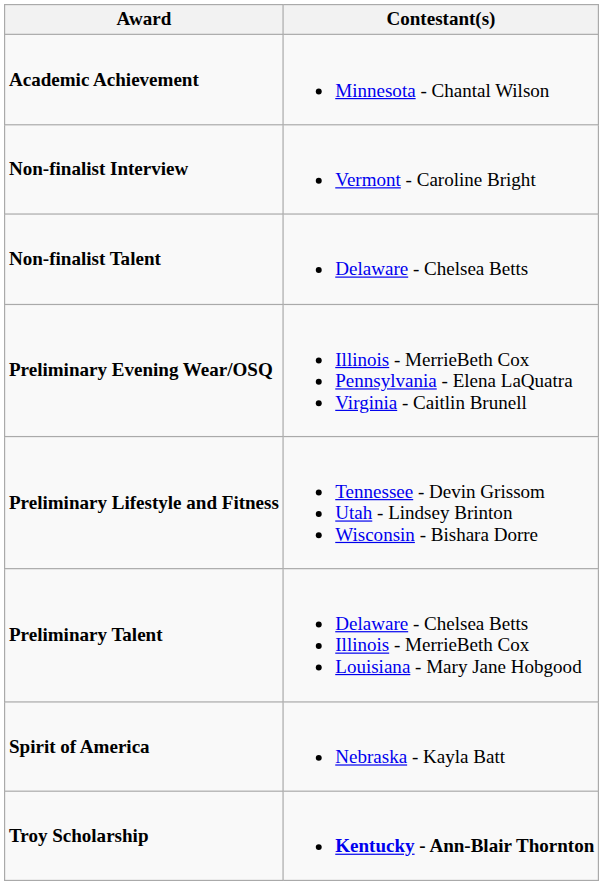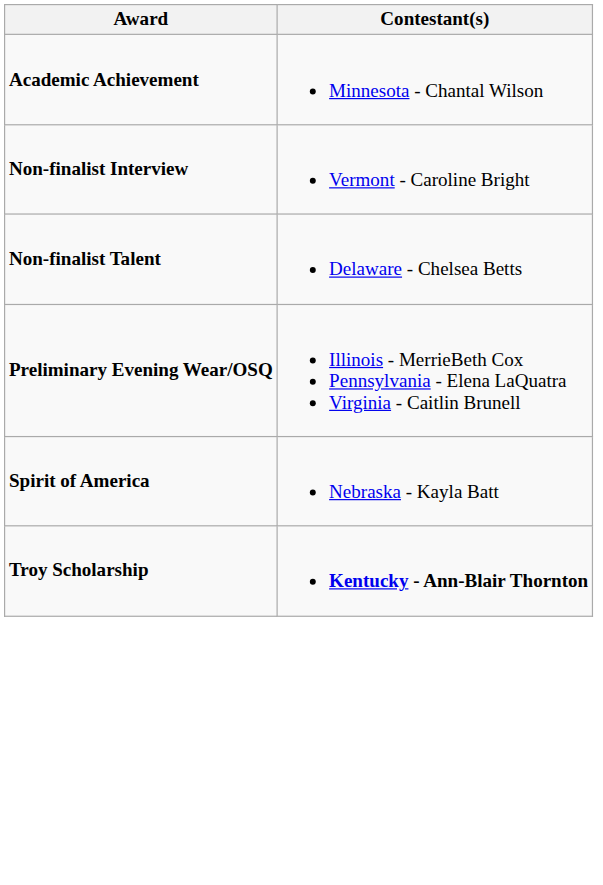- row: Preliminary Lifestyle and Fitness | Tennessee - Devin Grissom Utah - Lindsey Brinton Wisconsin - Bishara Dorre
- row: Preliminary Talent | Delaware - Chelsea Betts Illinois - MerrieBeth Cox Louisiana - Mary Jane Hobgood
